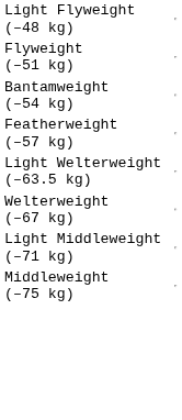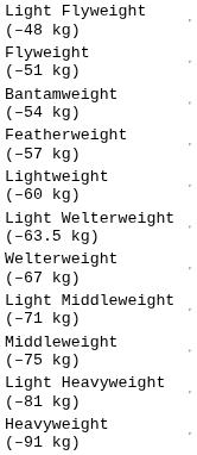+ row: Lightweight (–60 kg)
+ row: Light Heavyweight (–81 kg)
+ row: Heavyweight (–91 kg)
